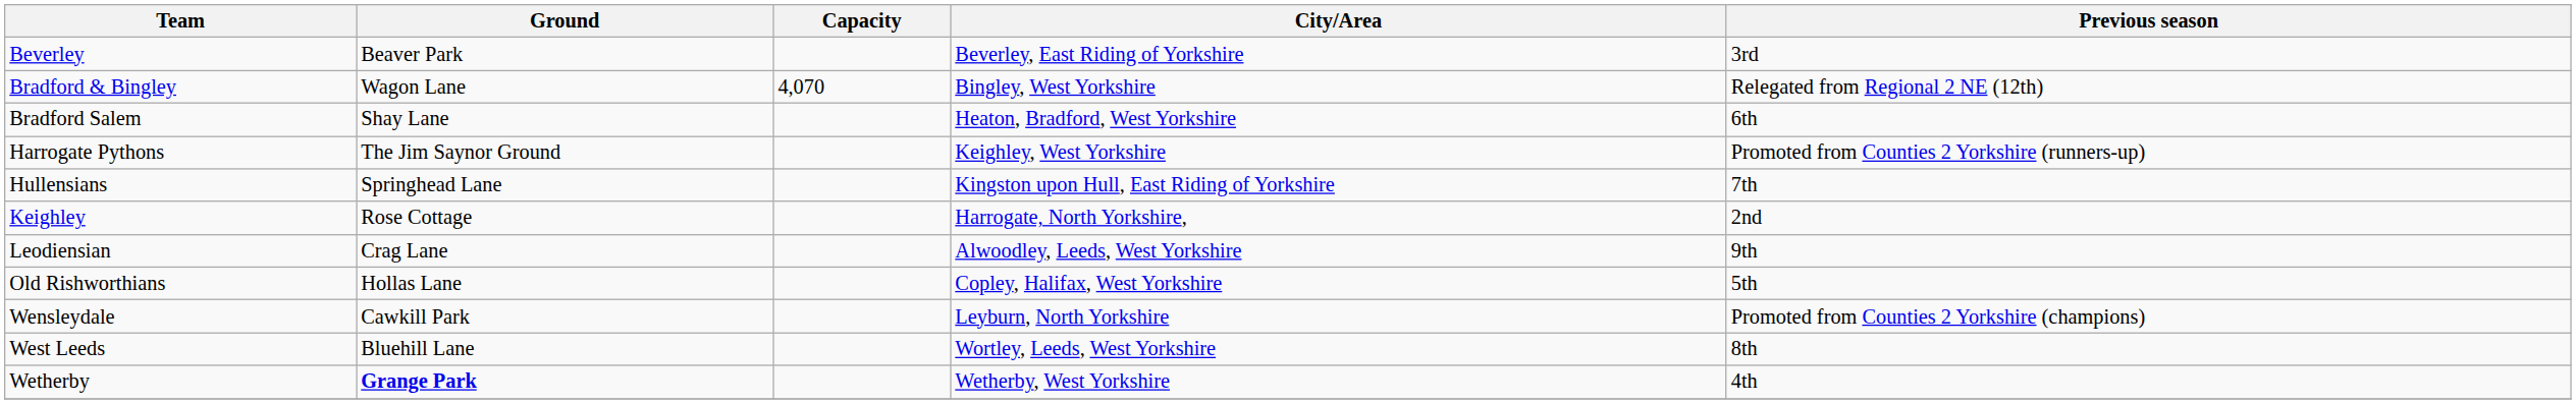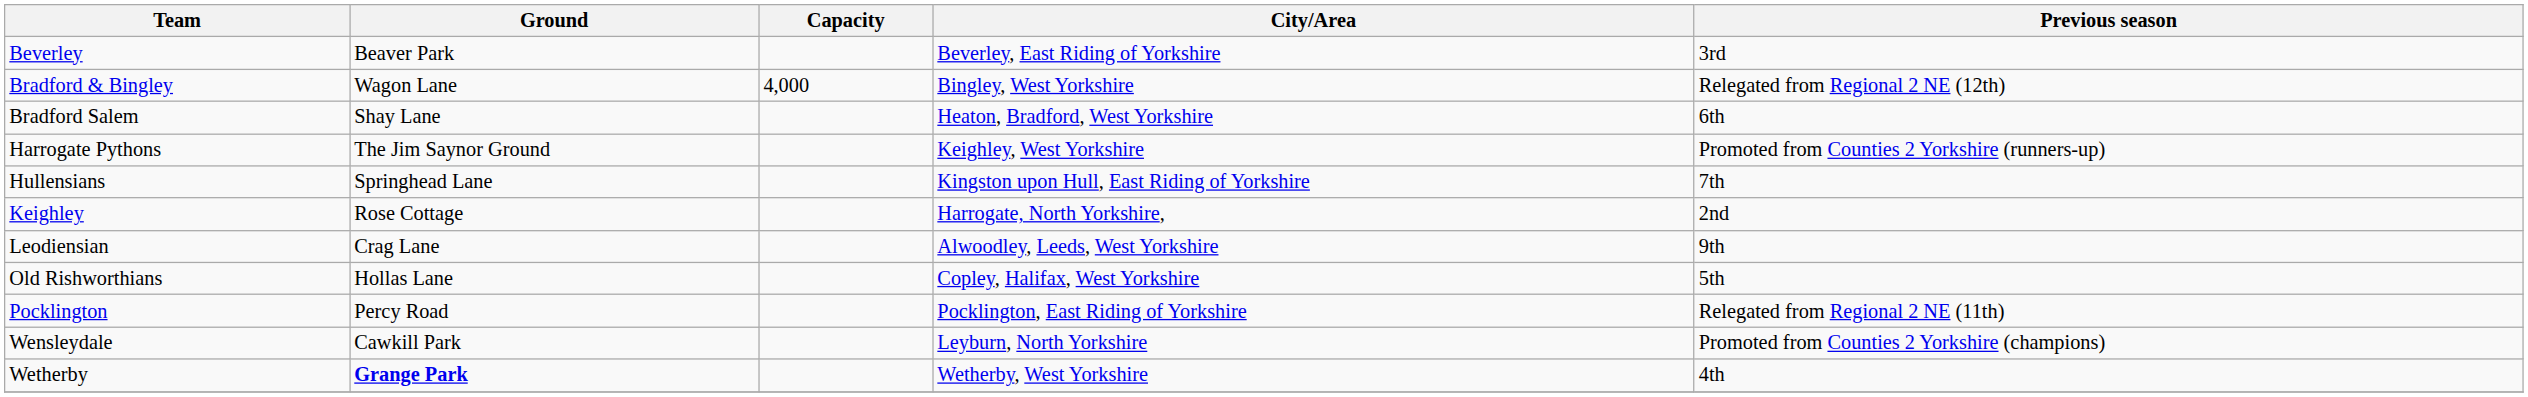Bradford & Bingley | Capacity: 4,070 -> 4,000
+ row: Pocklington | Percy Road | Pocklington, East Riding of Yorkshire | Relegated from Regional 2 NE (11th)
- row: West Leeds | Bluehill Lane | Wortley, Leeds, West Yorkshire | 8th
